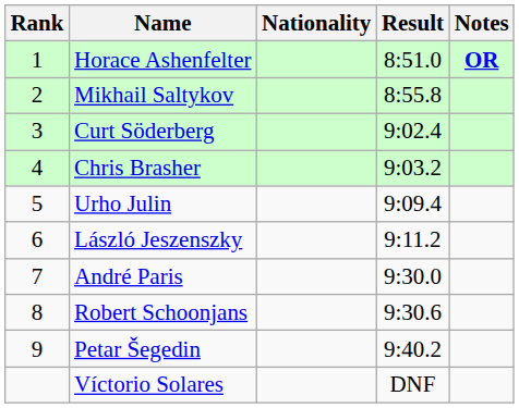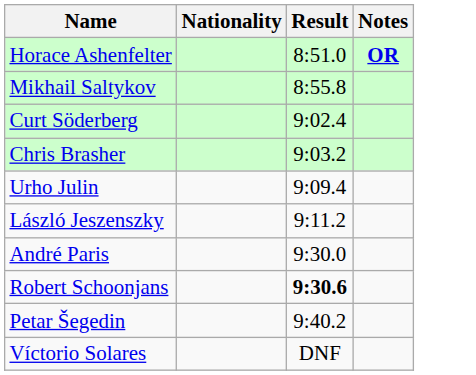- column: Rank | 1 | 2 | 3 | 4 | 5 | 6 | 7 | 8 | 9
Robert Schoonjans | Result: normal -> bold
